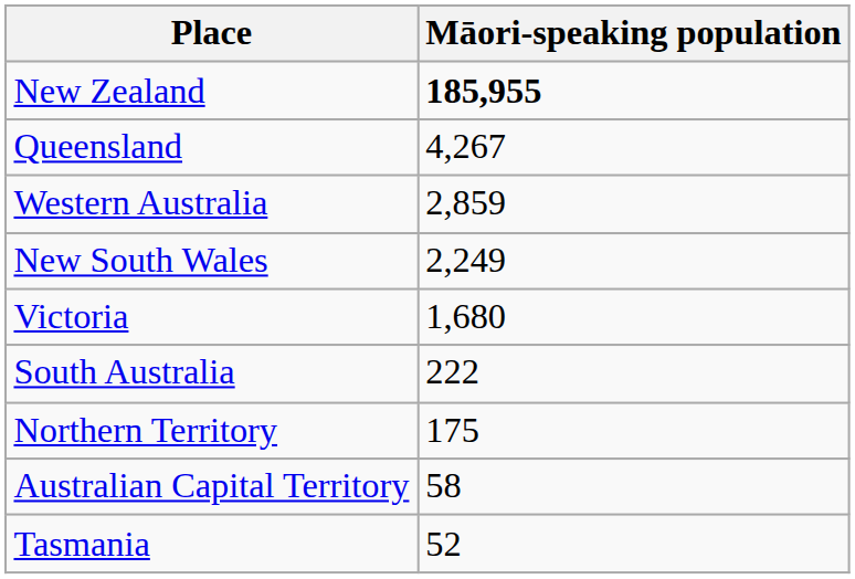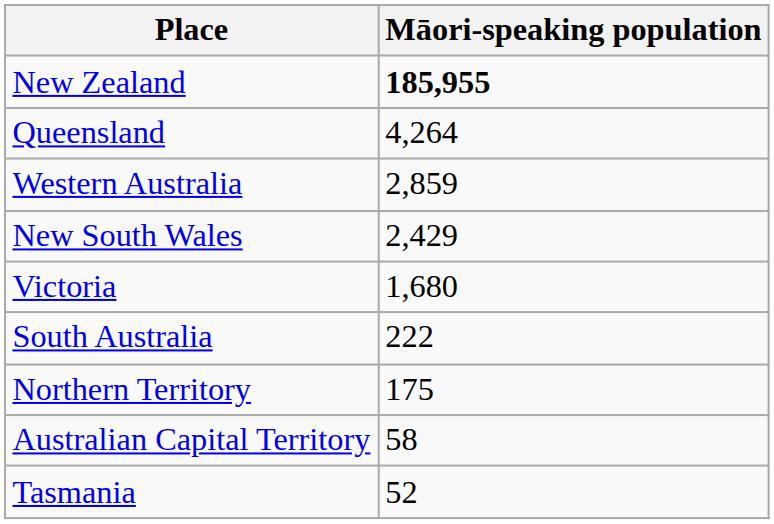Queensland | Māori-speaking population: 4,267 -> 4,264
New South Wales | Māori-speaking population: 2,249 -> 2,429
